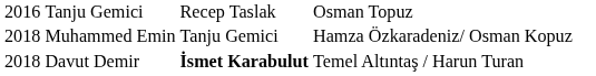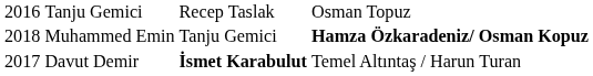Muhammed Emin | column 4: normal -> bold
Davut Demir | column 1: 2018 -> 2017
